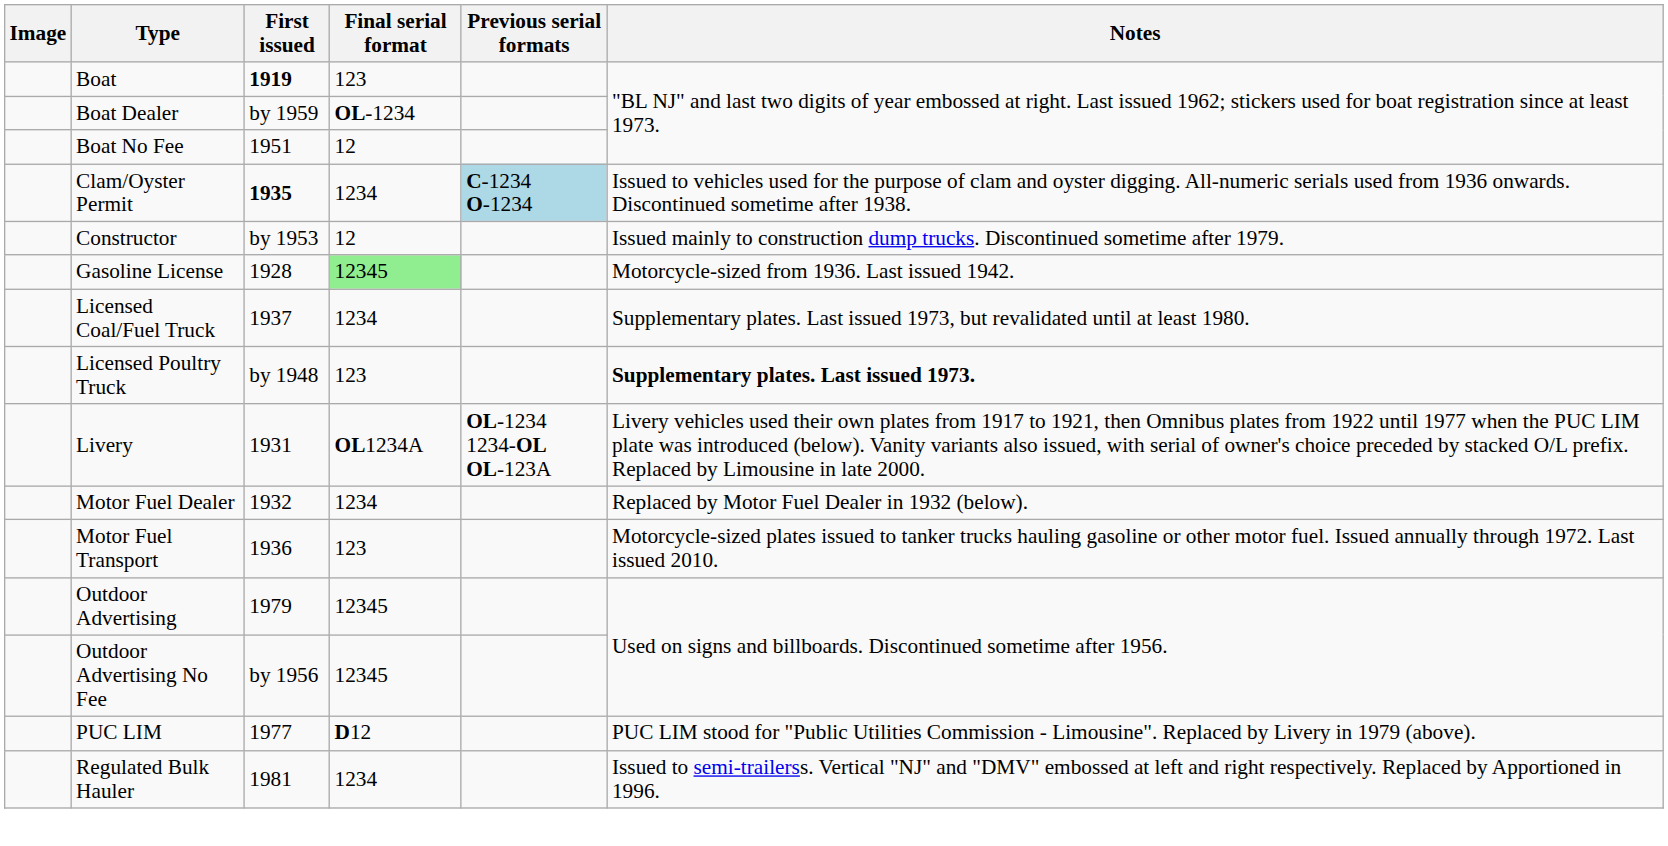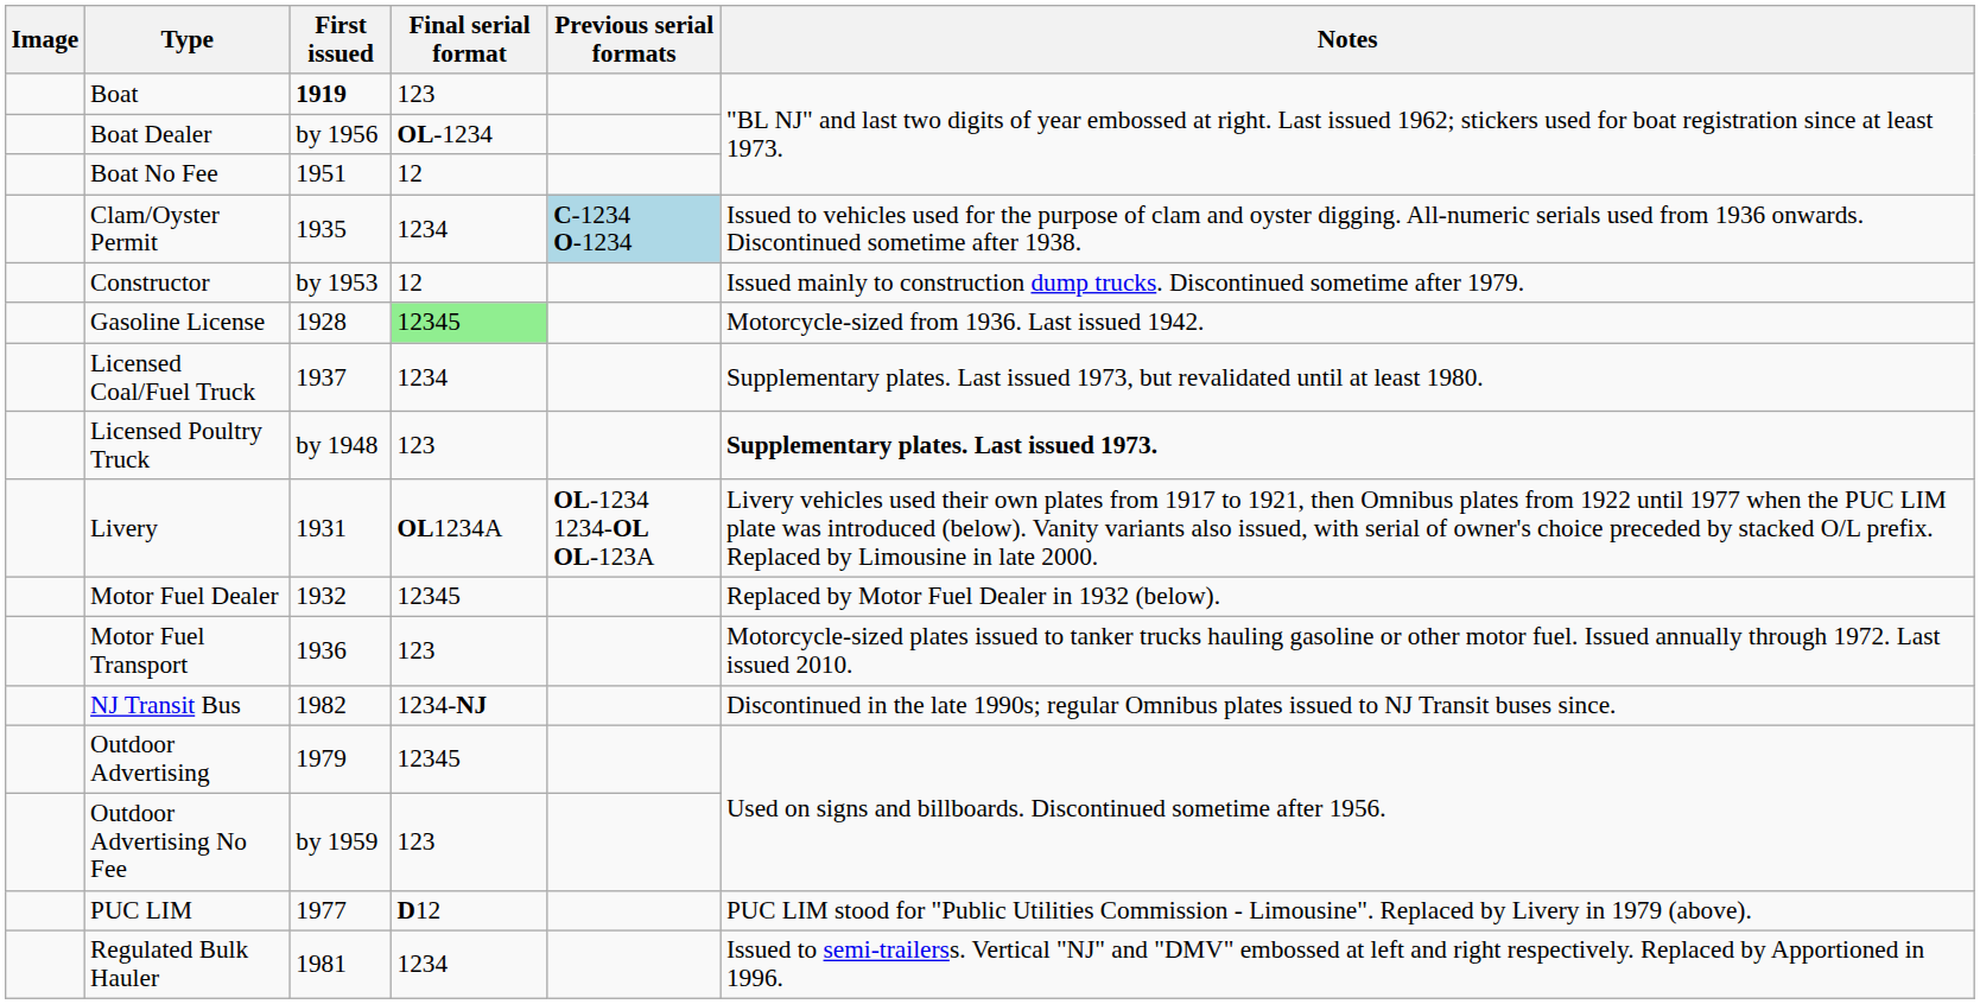Boat Dealer | First issued: by 1959 -> by 1956
Clam/Oyster Permit | First issued: bold -> normal
Motor Fuel Dealer | Final serial format: 1234 -> 12345
+ row: NJ Transit Bus | 1982 | 1234-NJ | Discontinued in the late 1990s; regular Omnibus plates issued to NJ Transit buses since.
Outdoor Advertising No Fee | First issued: by 1956 -> by 1959
Outdoor Advertising No Fee | Final serial format: 12345 -> 123
